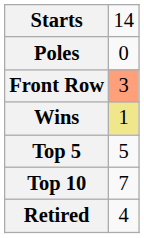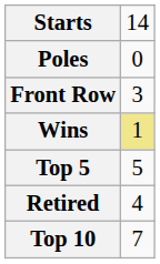Front Row | column 2: lightsalmon background -> no background
rows swapped: Top 10 <-> Retired
